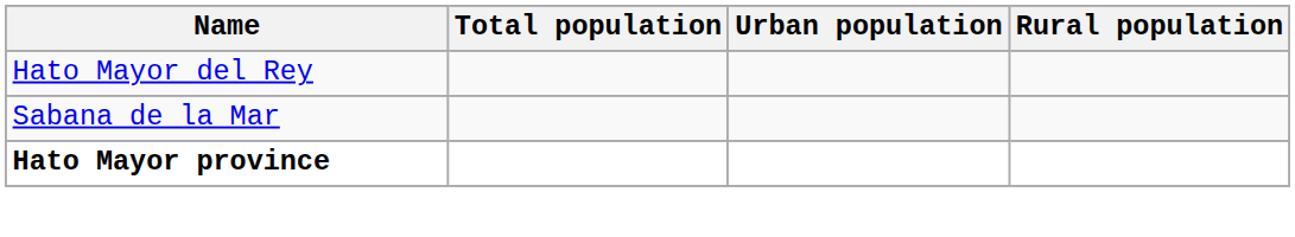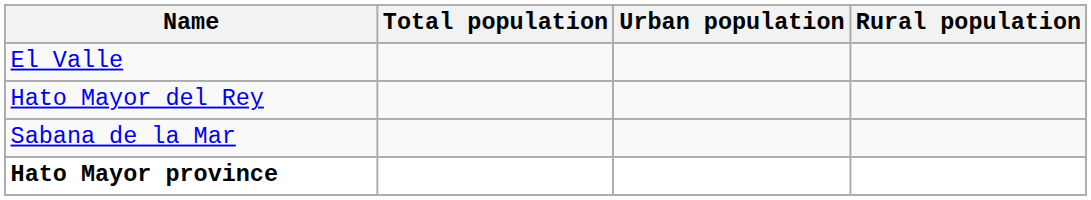+ row: El Valle
